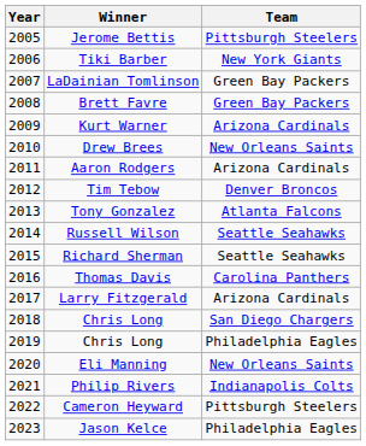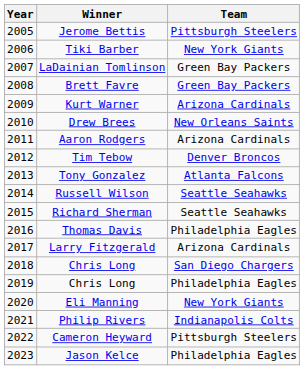Thomas Davis | Team: Carolina Panthers -> Philadelphia Eagles
Eli Manning | Team: New Orleans Saints -> New York Giants
